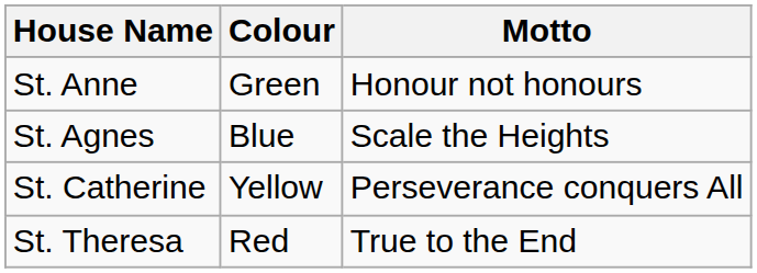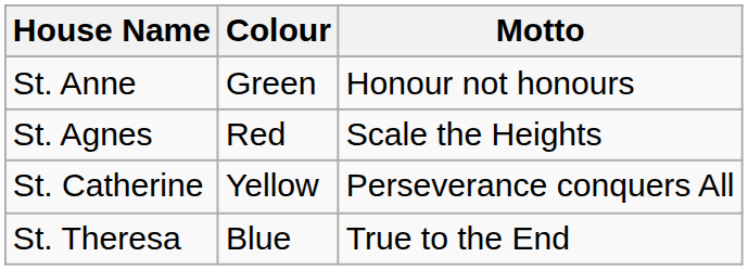St. Agnes | Colour: Blue -> Red
St. Theresa | Colour: Red -> Blue
